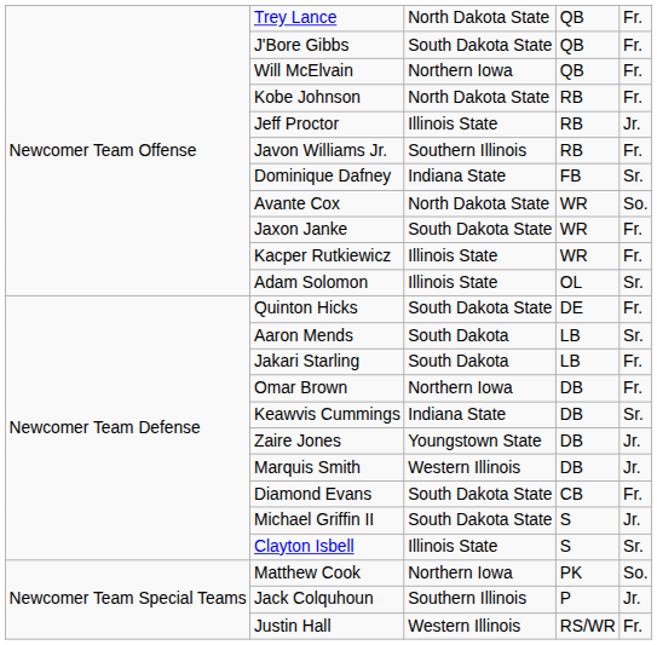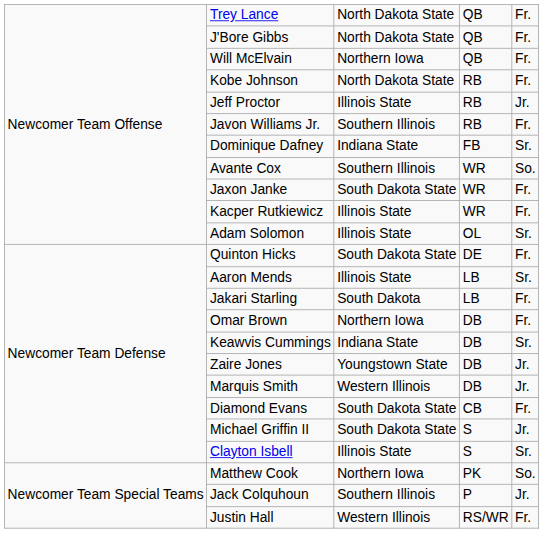J'Bore Gibbs | column 3: South Dakota State -> North Dakota State
Avante Cox | column 3: North Dakota State -> Southern Illinois
Aaron Mends | column 3: South Dakota -> Illinois State
